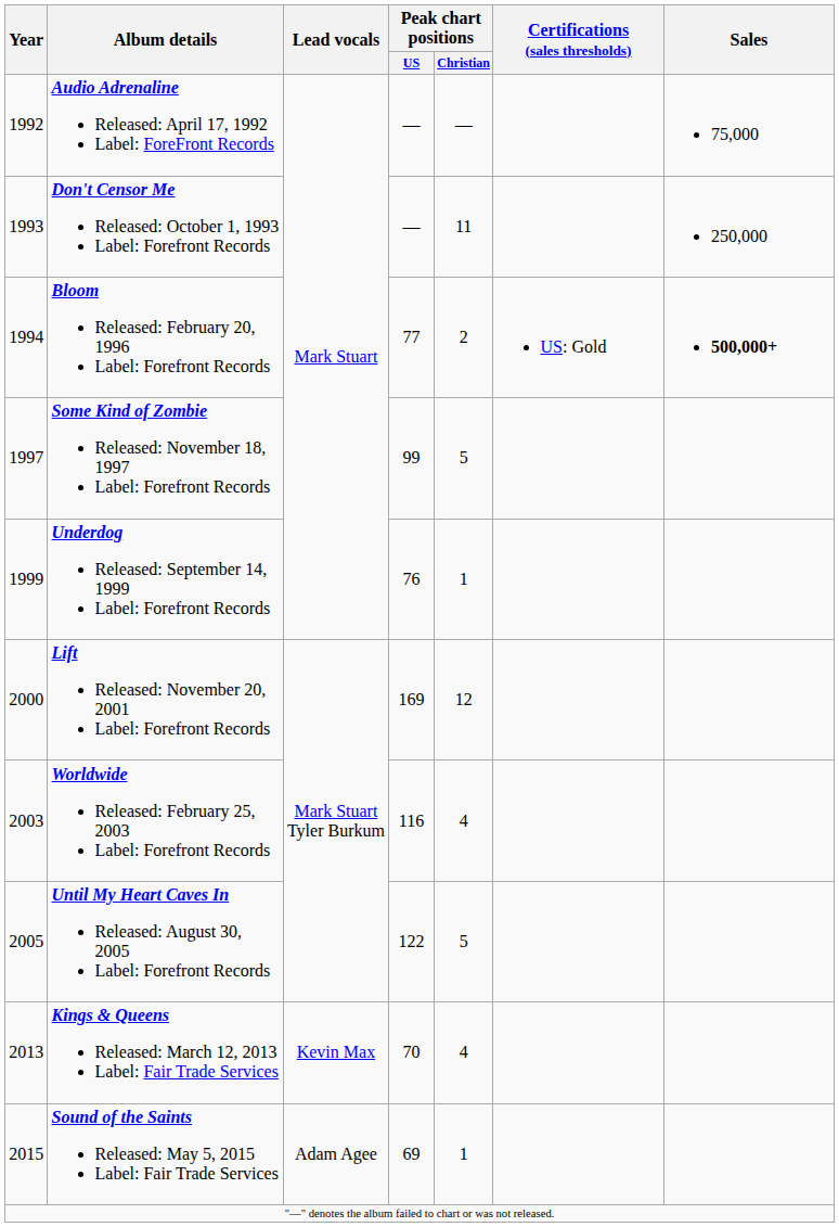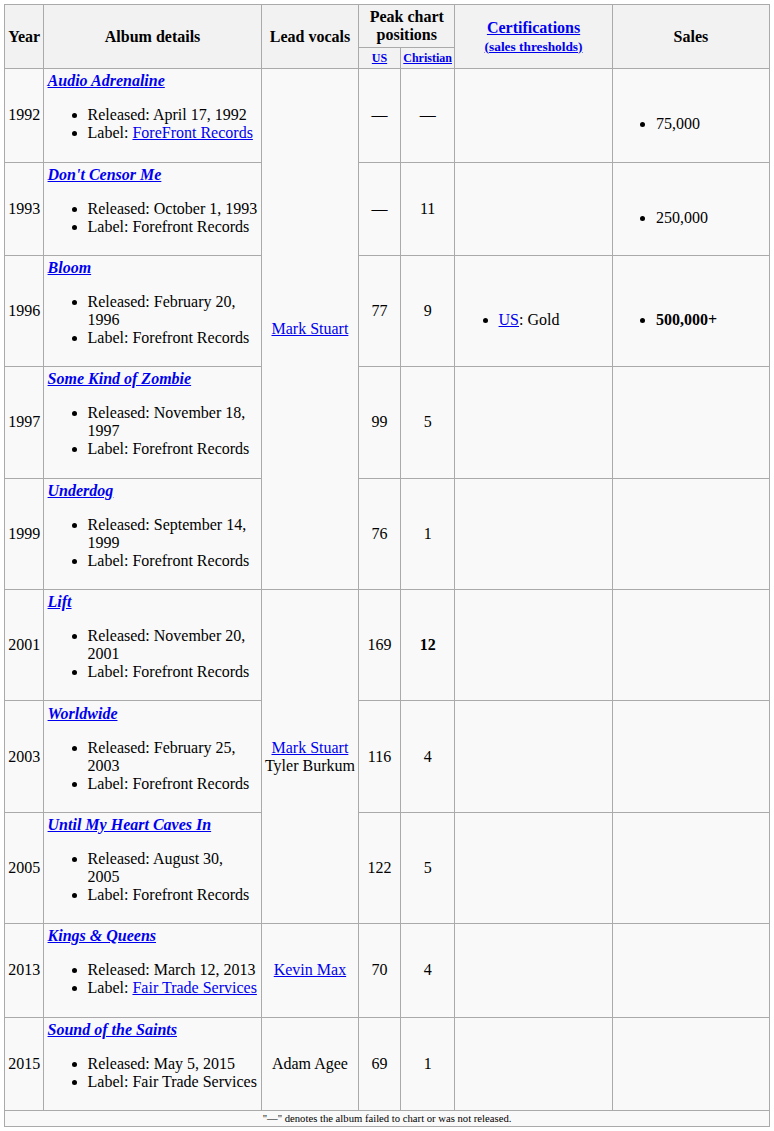Bloom Released: February 20, 1996 Label: Forefront Records | Year: 1994 -> 1996
Bloom Released: February 20, 1996 Label: Forefront Records | Peak chart positions / Christian: 2 -> 9
Lift Released: November 20, 2001 Label: Forefront Records | Year: 2000 -> 2001
Lift Released: November 20, 2001 Label: Forefront Records | Peak chart positions / Christian: normal -> bold
